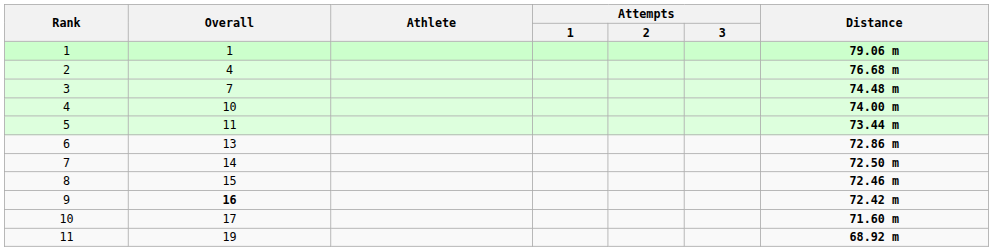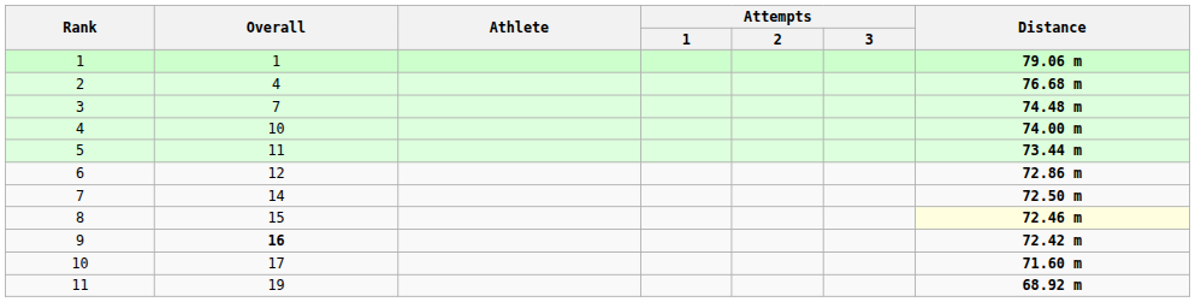6 | Overall: 13 -> 12
8 | Distance: no background -> lightyellow background
